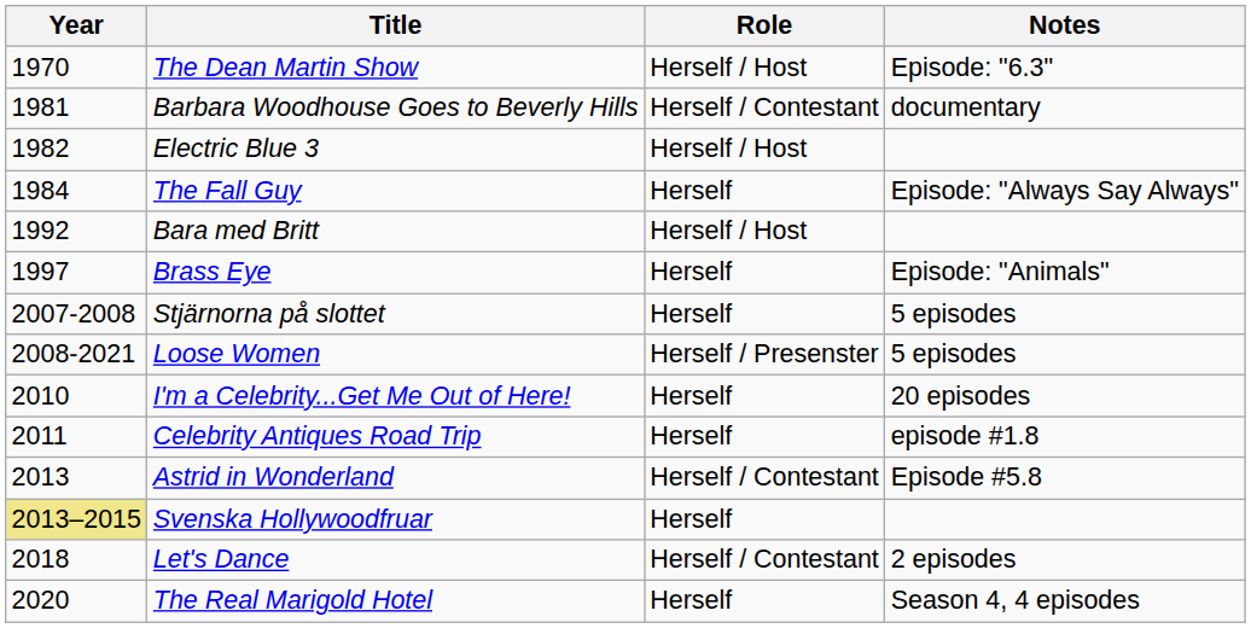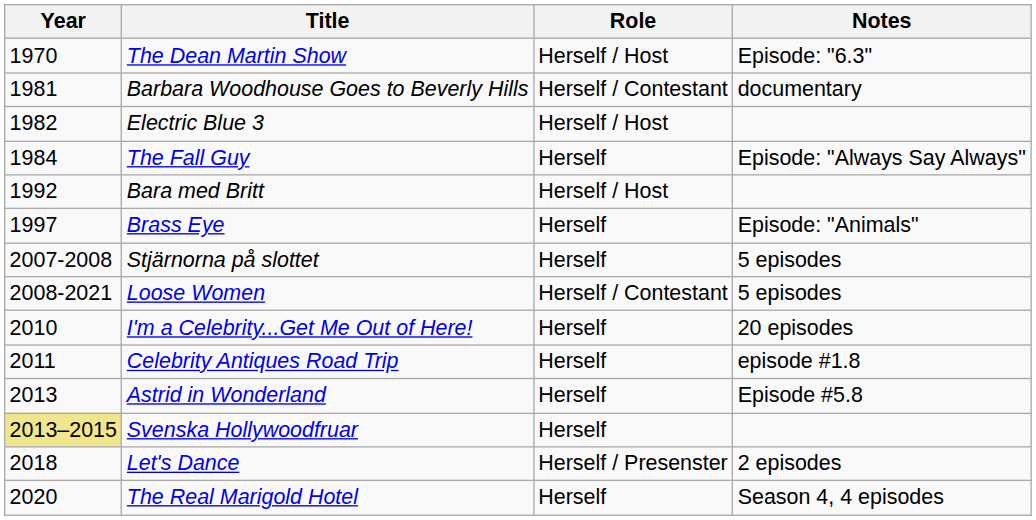Loose Women | Role: Herself / Presenster -> Herself / Contestant
Astrid in Wonderland | Role: Herself / Contestant -> Herself
Let's Dance | Role: Herself / Contestant -> Herself / Presenster
